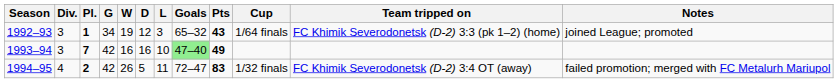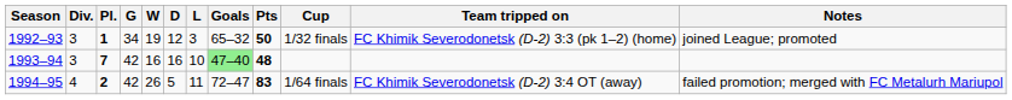1992–93 | Pts: 43 -> 50
1992–93 | Cup: 1/64 finals -> 1/32 finals
1993–94 | Pts: 49 -> 48
1994–95 | Cup: 1/32 finals -> 1/64 finals
